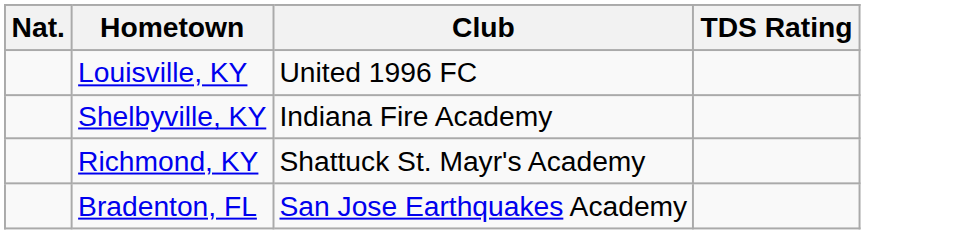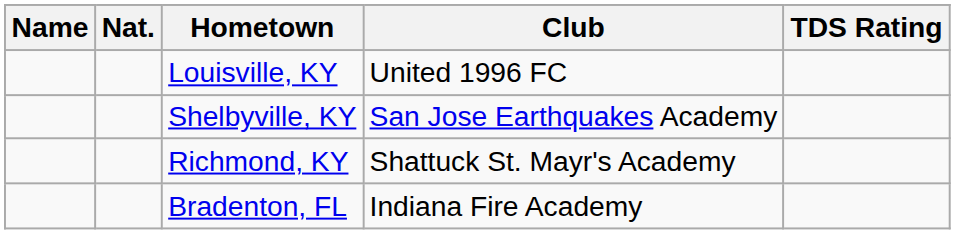+ column: Name
Shelbyville, KY | Club: Indiana Fire Academy -> San Jose Earthquakes Academy
Bradenton, FL | Club: San Jose Earthquakes Academy -> Indiana Fire Academy
